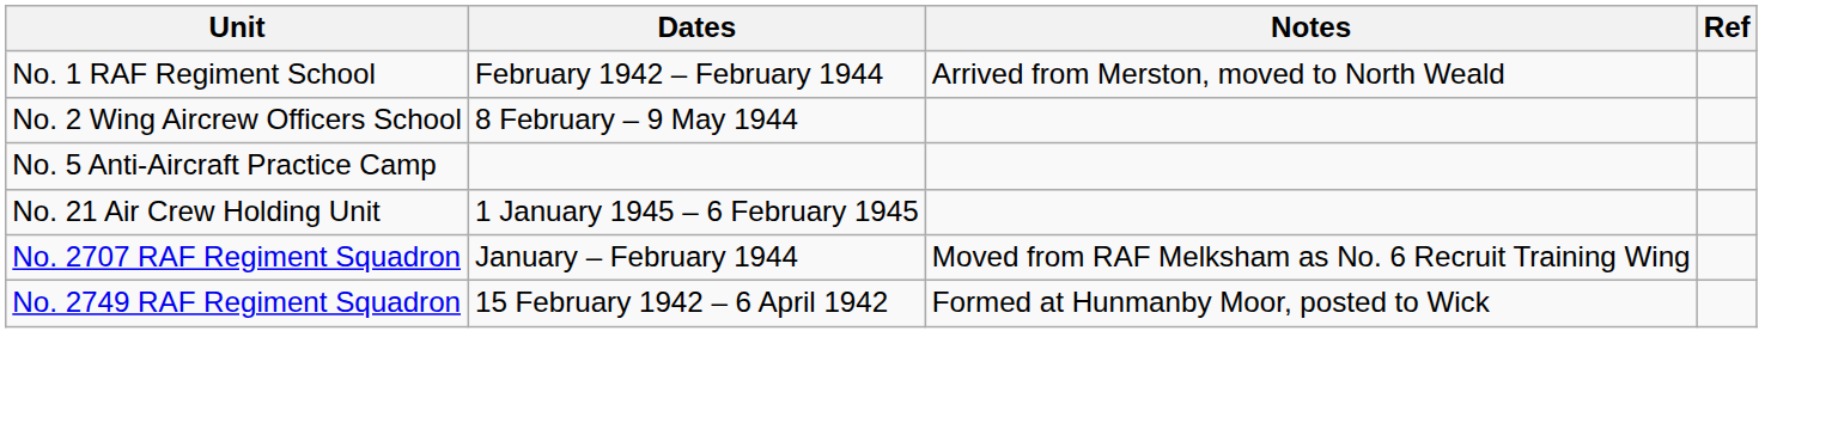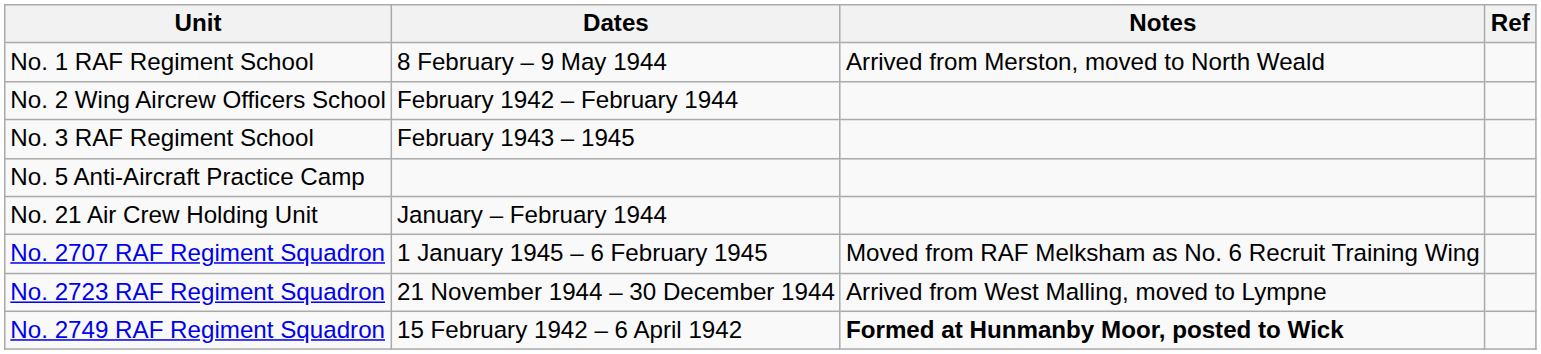No. 1 RAF Regiment School | Dates: February 1942 – February 1944 -> 8 February – 9 May 1944
No. 2 Wing Aircrew Officers School | Dates: 8 February – 9 May 1944 -> February 1942 – February 1944
+ row: No. 3 RAF Regiment School | February 1943 – 1945
No. 21 Air Crew Holding Unit | Dates: 1 January 1945 – 6 February 1945 -> January – February 1944
No. 2707 RAF Regiment Squadron | Dates: January – February 1944 -> 1 January 1945 – 6 February 1945
+ row: No. 2723 RAF Regiment Squadron | 21 November 1944 – 30 December 1944 | Arrived from West Malling, moved to Lympne
No. 2749 RAF Regiment Squadron | Notes: normal -> bold
